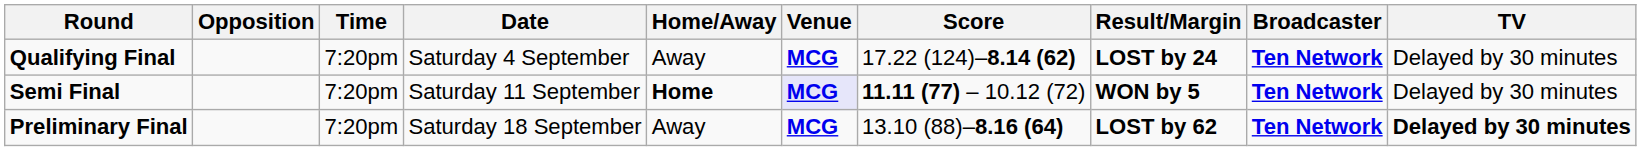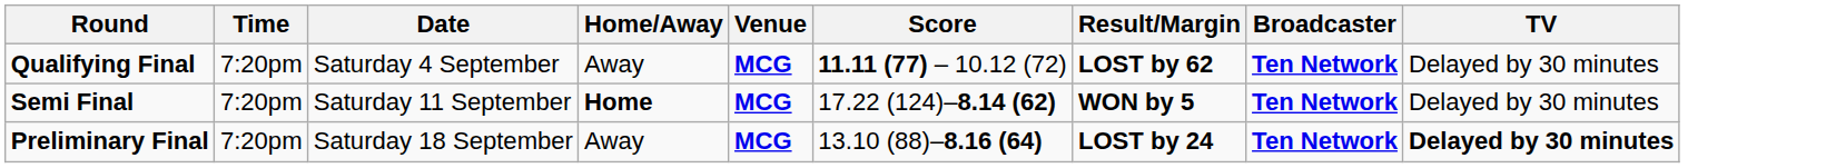- column: Opposition
Qualifying Final | Score: 17.22 (124)–8.14 (62) -> 11.11 (77) – 10.12 (72)
Qualifying Final | Result/Margin: LOST by 24 -> LOST by 62
Semi Final | Venue: lavender background -> no background
Semi Final | Score: 11.11 (77) – 10.12 (72) -> 17.22 (124)–8.14 (62)
Preliminary Final | Result/Margin: LOST by 62 -> LOST by 24
